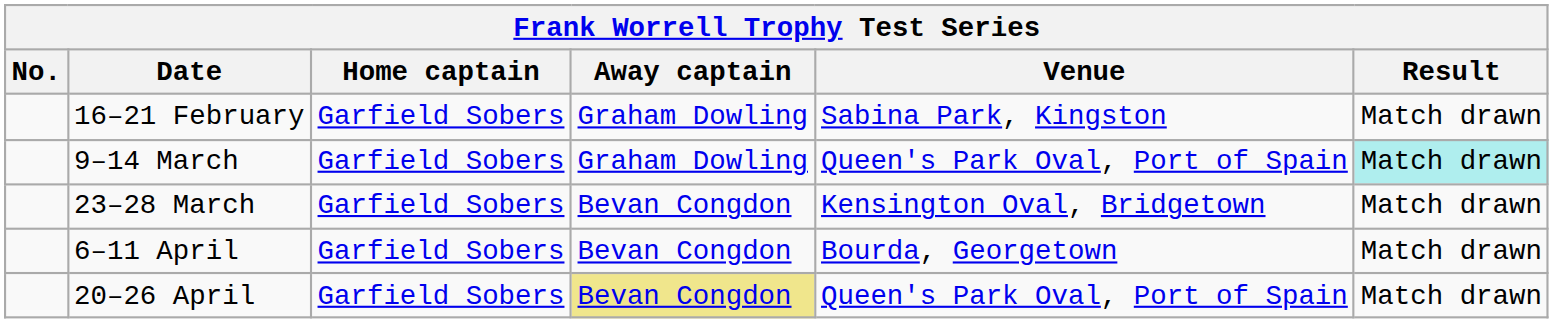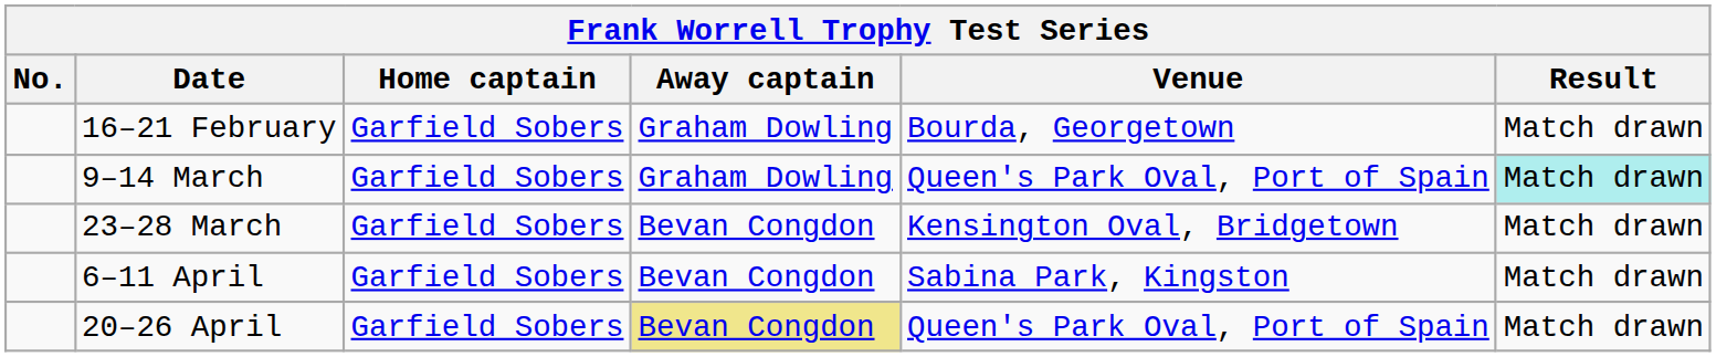16–21 February | Venue: Sabina Park, Kingston -> Bourda, Georgetown
6–11 April | Venue: Bourda, Georgetown -> Sabina Park, Kingston
